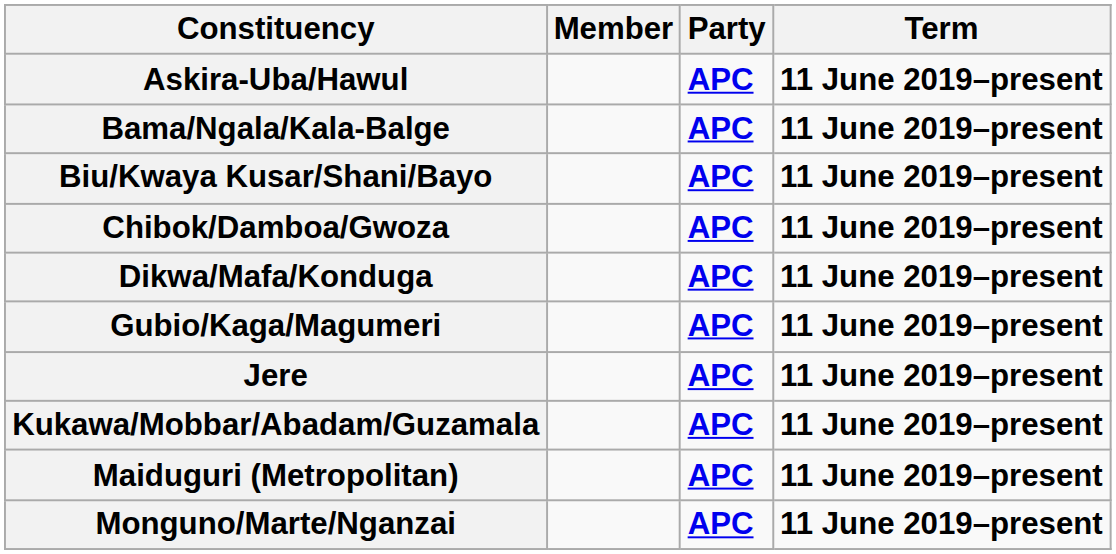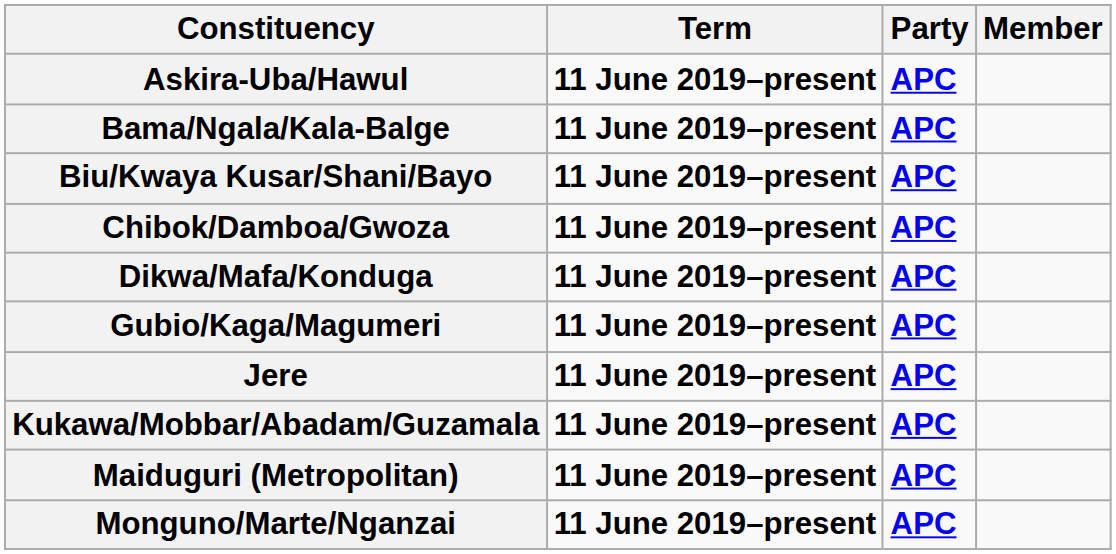columns swapped: Member <-> Term
